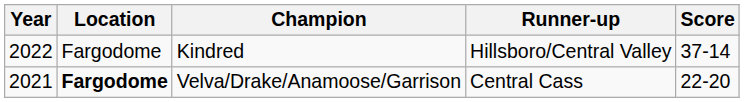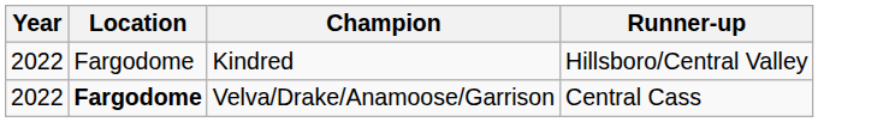- column: Score | 37-14 | 22-20
Velva/Drake/Anamoose/Garrison | Year: 2021 -> 2022
